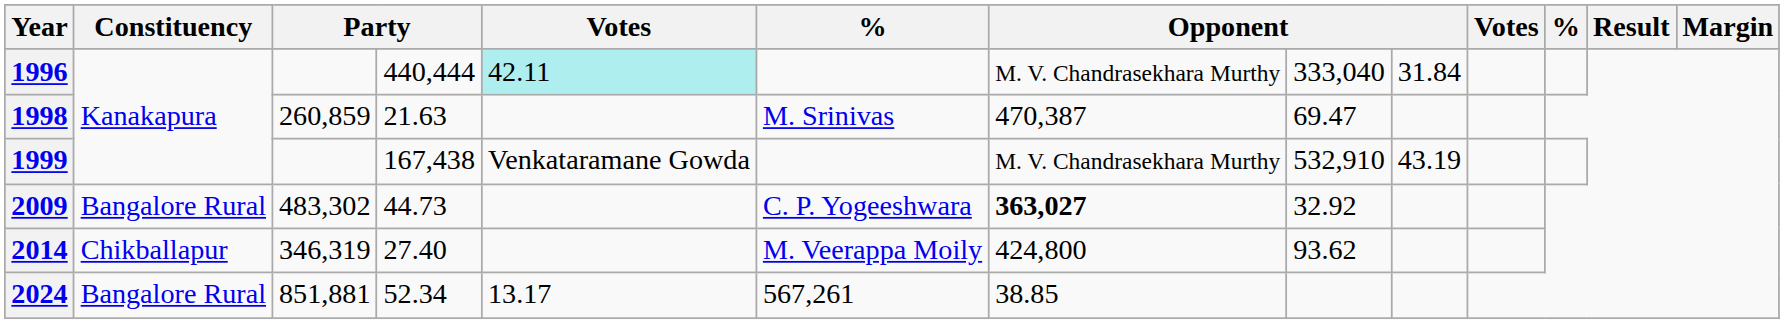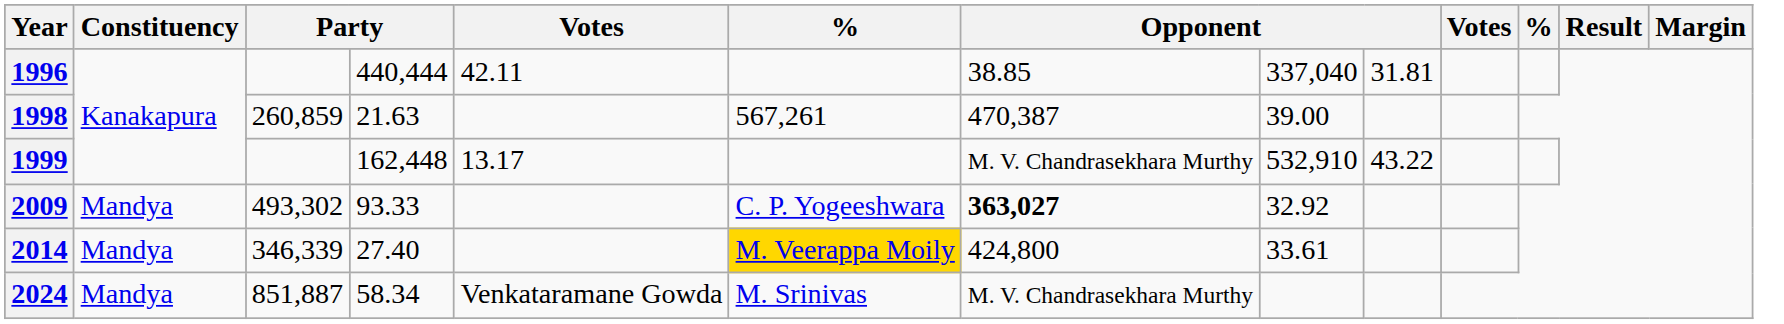1996 | column 5: paleturquoise background -> no background
1996 | column 7: M. V. Chandrasekhara Murthy -> 38.85
1996 | column 8: 333,040 -> 337,040
1996 | column 9: 31.84 -> 31.81
1998 | column 6: M. Srinivas -> 567,261
1998 | column 8: 69.47 -> 39.00
1999 | column 4: 167,438 -> 162,448
1999 | column 5: Venkataramane Gowda -> 13.17
1999 | column 9: 43.19 -> 43.22
2009 | Constituency: Bangalore Rural -> Mandya
2009 | column 3: 483,302 -> 493,302
2009 | column 4: 44.73 -> 93.33
2014 | Constituency: Chikballapur -> Mandya
2014 | column 3: 346,319 -> 346,339
2014 | column 6: no background -> gold background
2014 | column 8: 93.62 -> 33.61
2024 | Constituency: Bangalore Rural -> Mandya
2024 | column 3: 851,881 -> 851,887
2024 | column 4: 52.34 -> 58.34
2024 | column 5: 13.17 -> Venkataramane Gowda
2024 | column 6: 567,261 -> M. Srinivas
2024 | column 7: 38.85 -> M. V. Chandrasekhara Murthy
